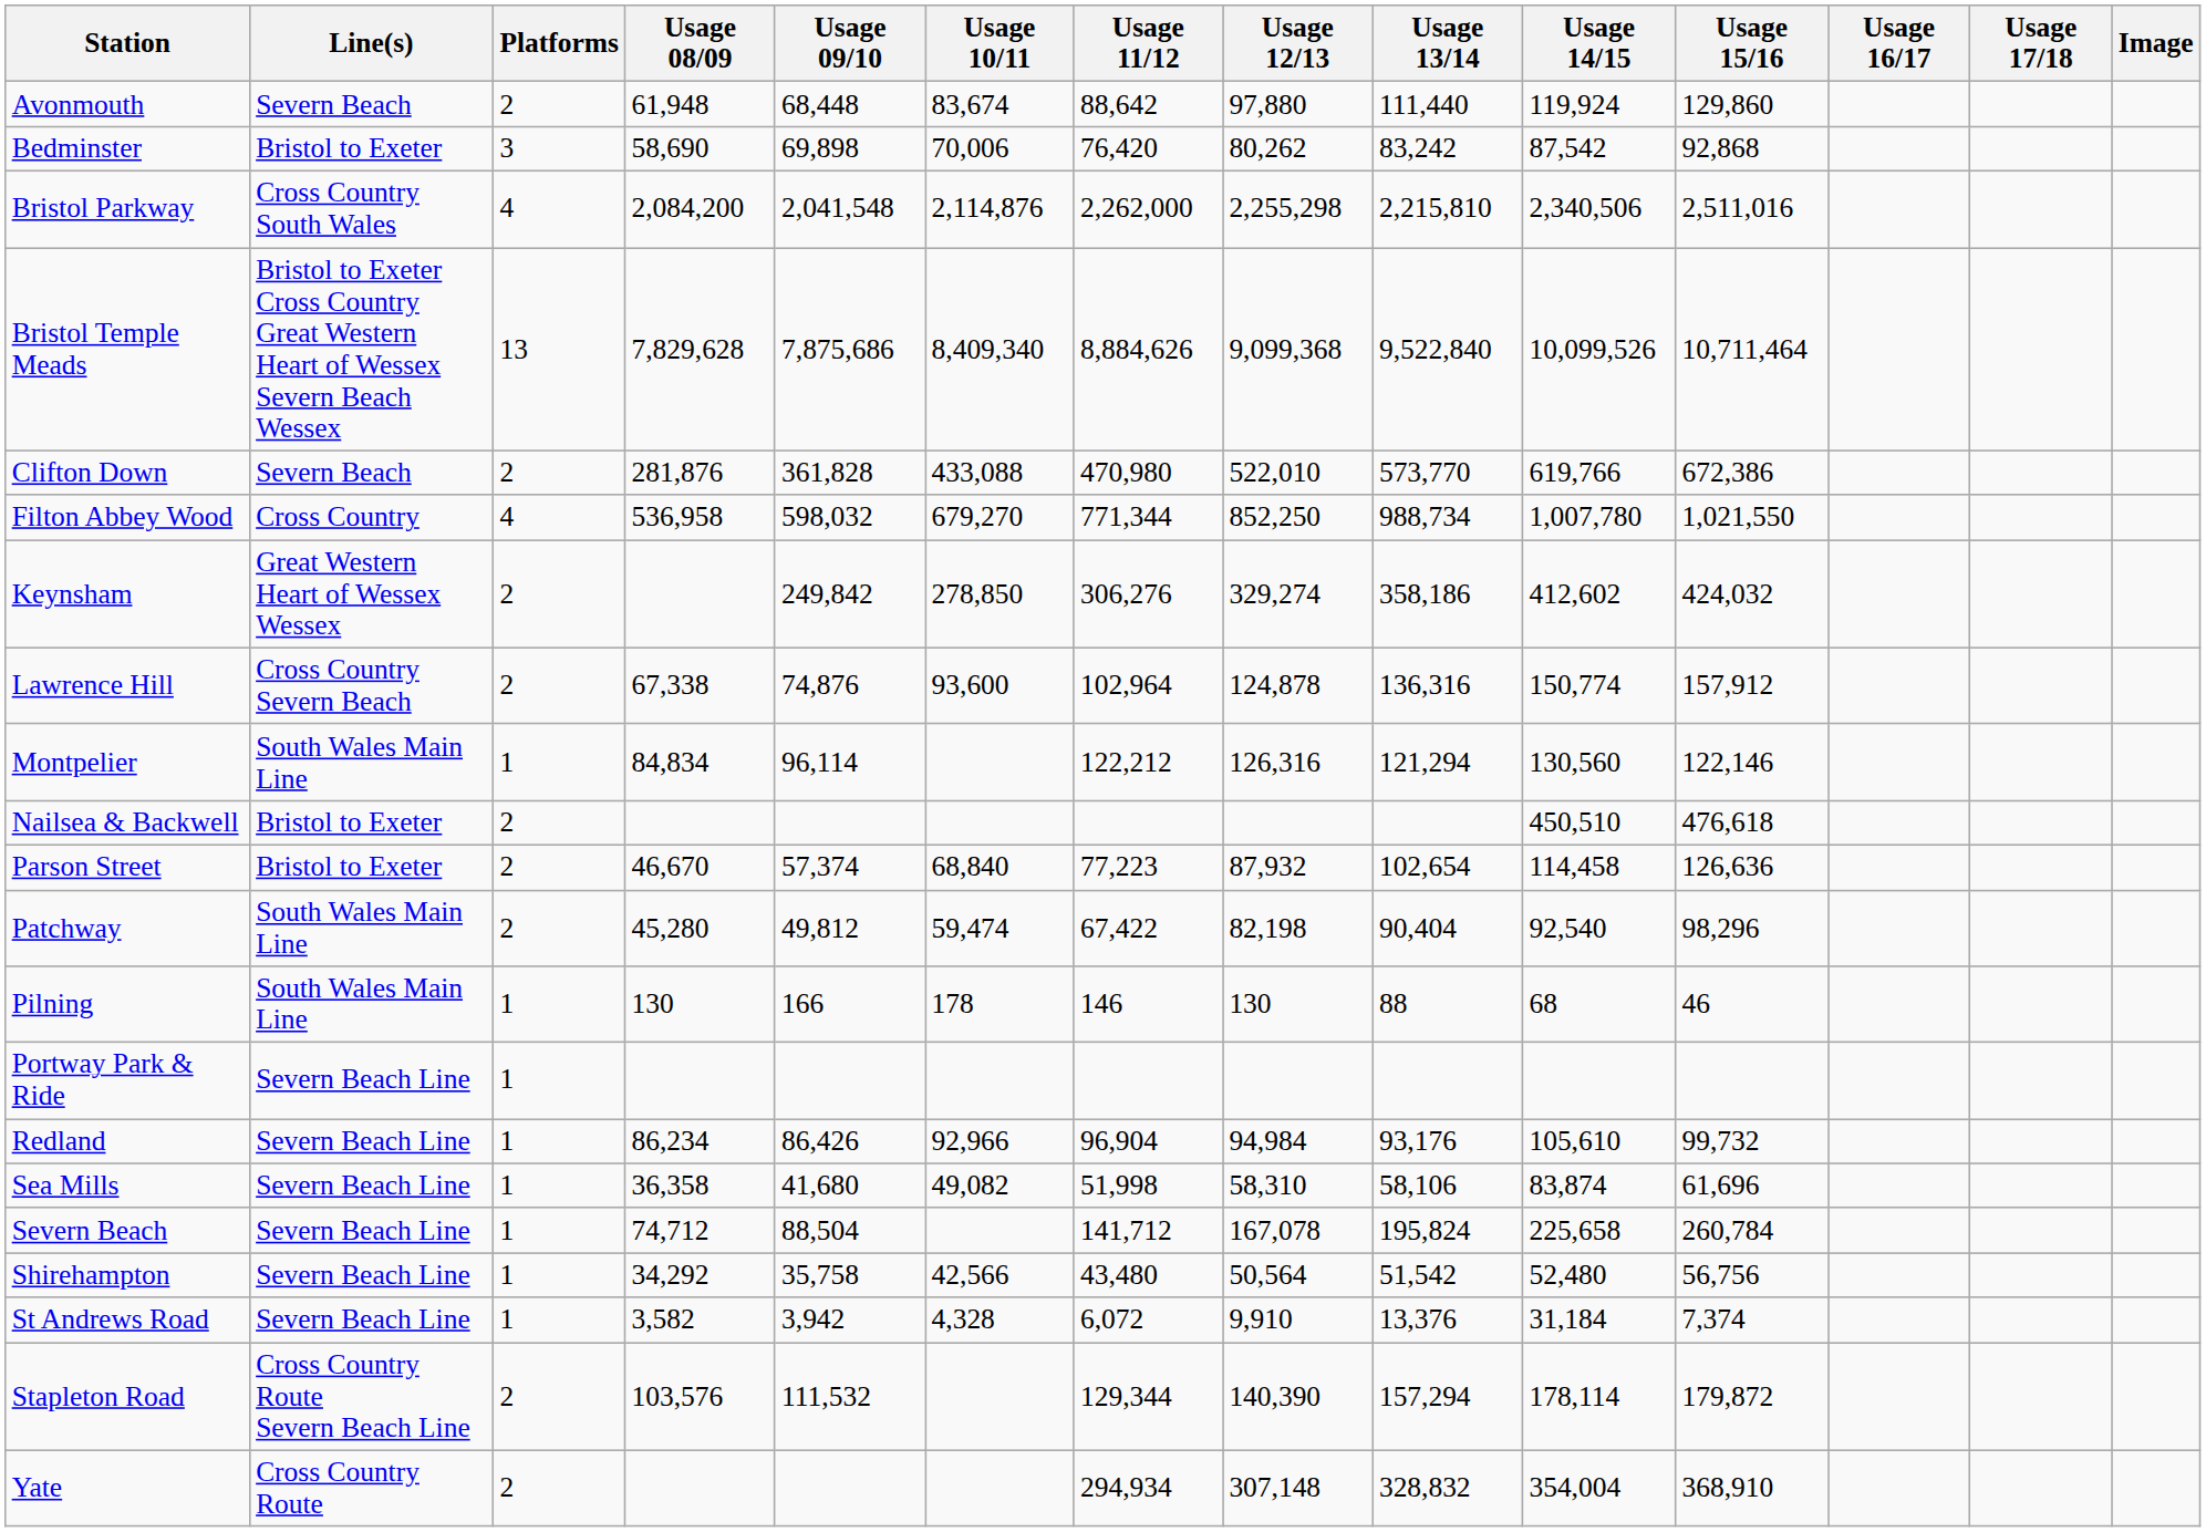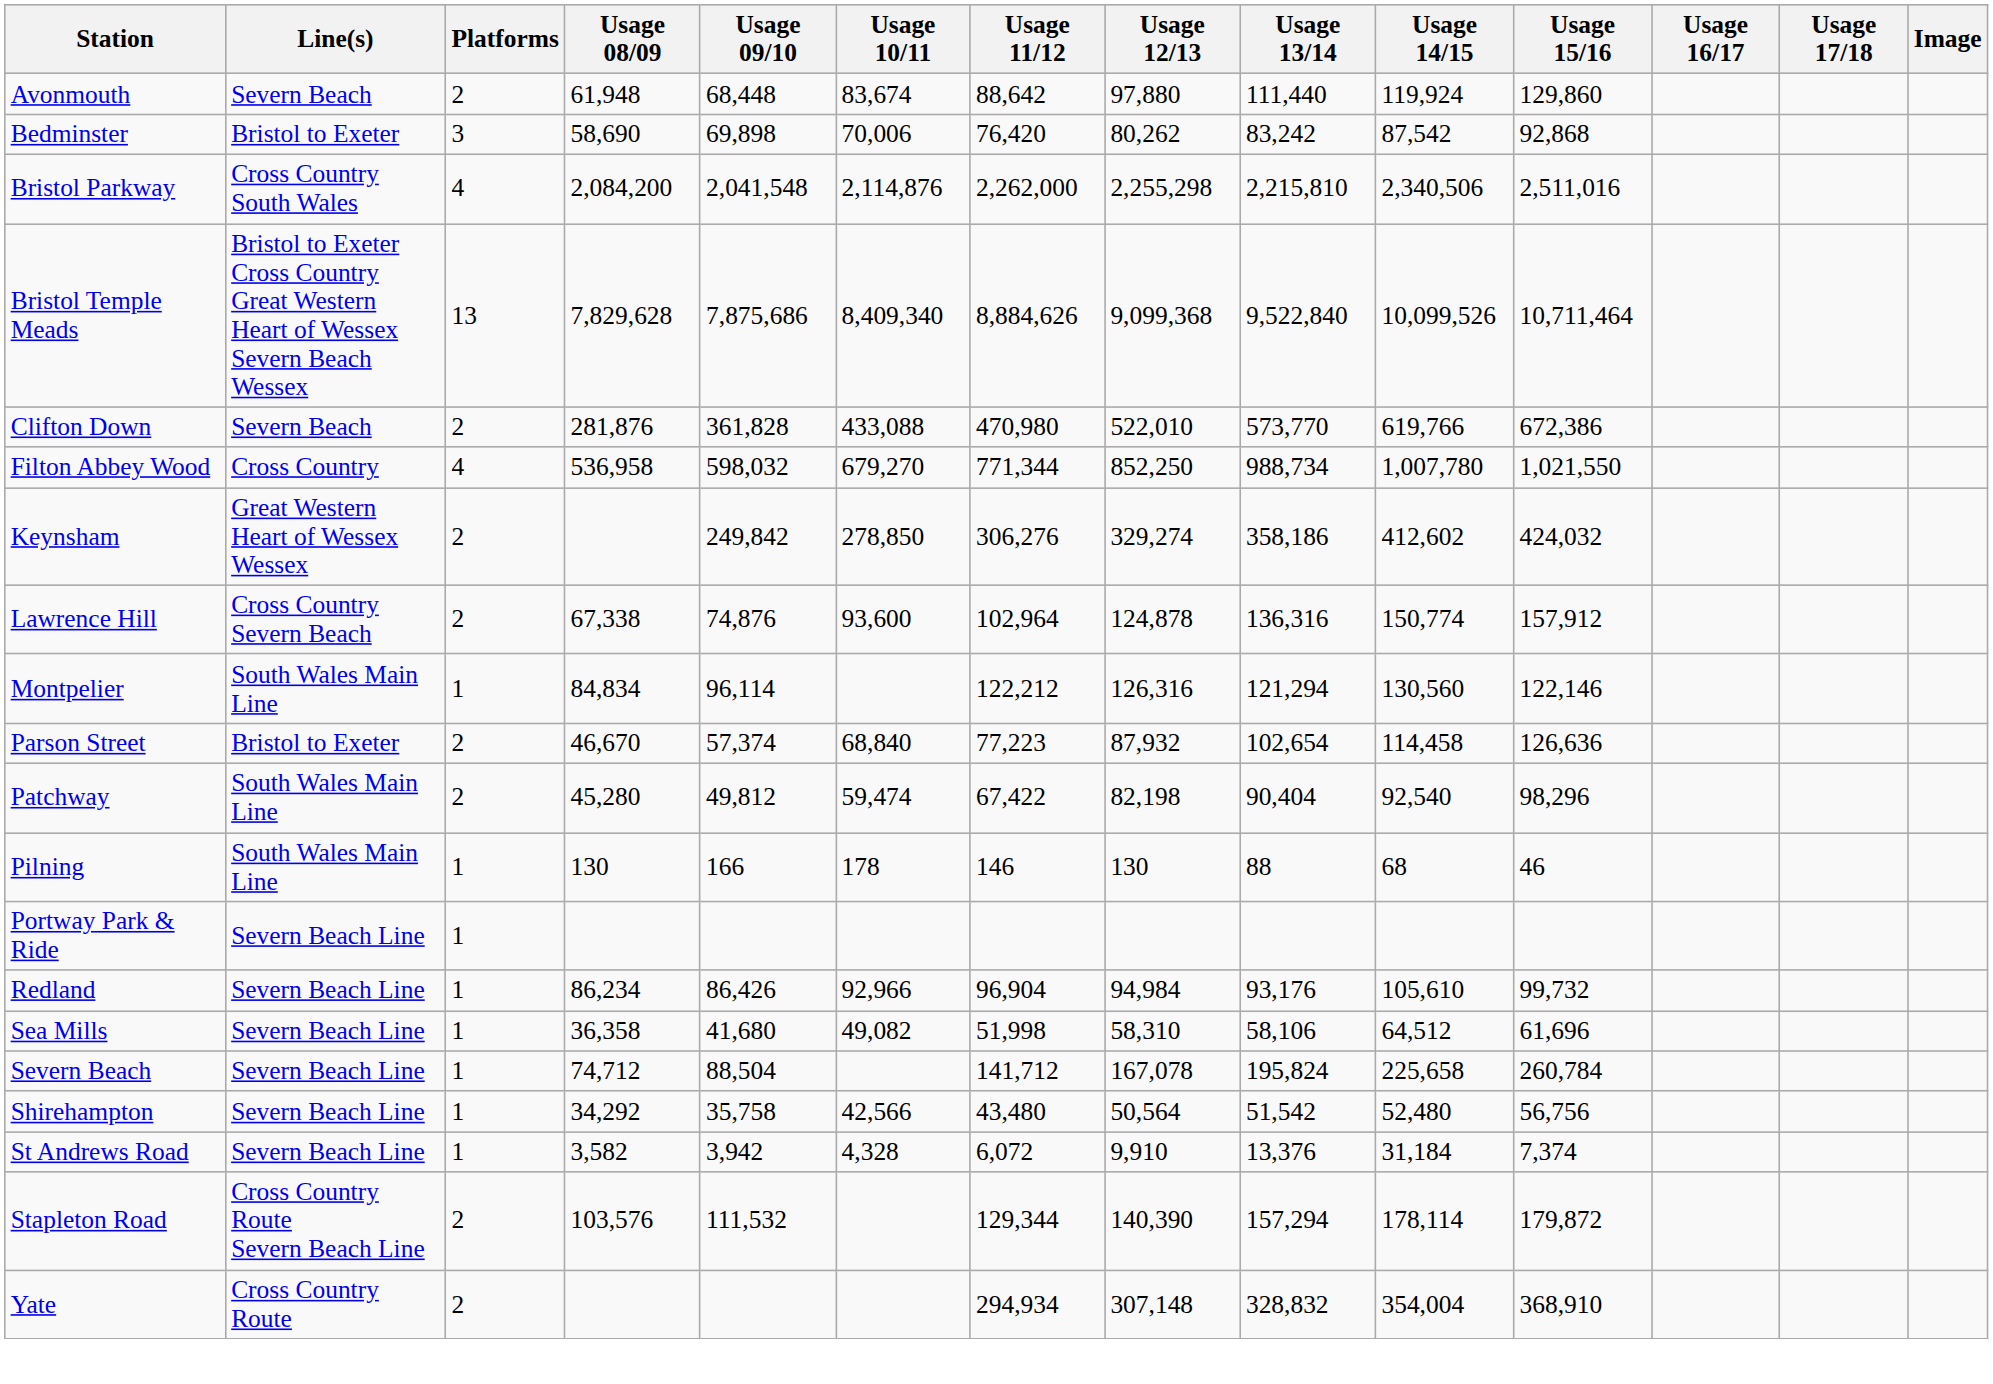- row: Nailsea & Backwell | Bristol to Exeter | 2 | 450,510 | 476,618
Sea Mills | Usage 14/15: 83,874 -> 64,512
